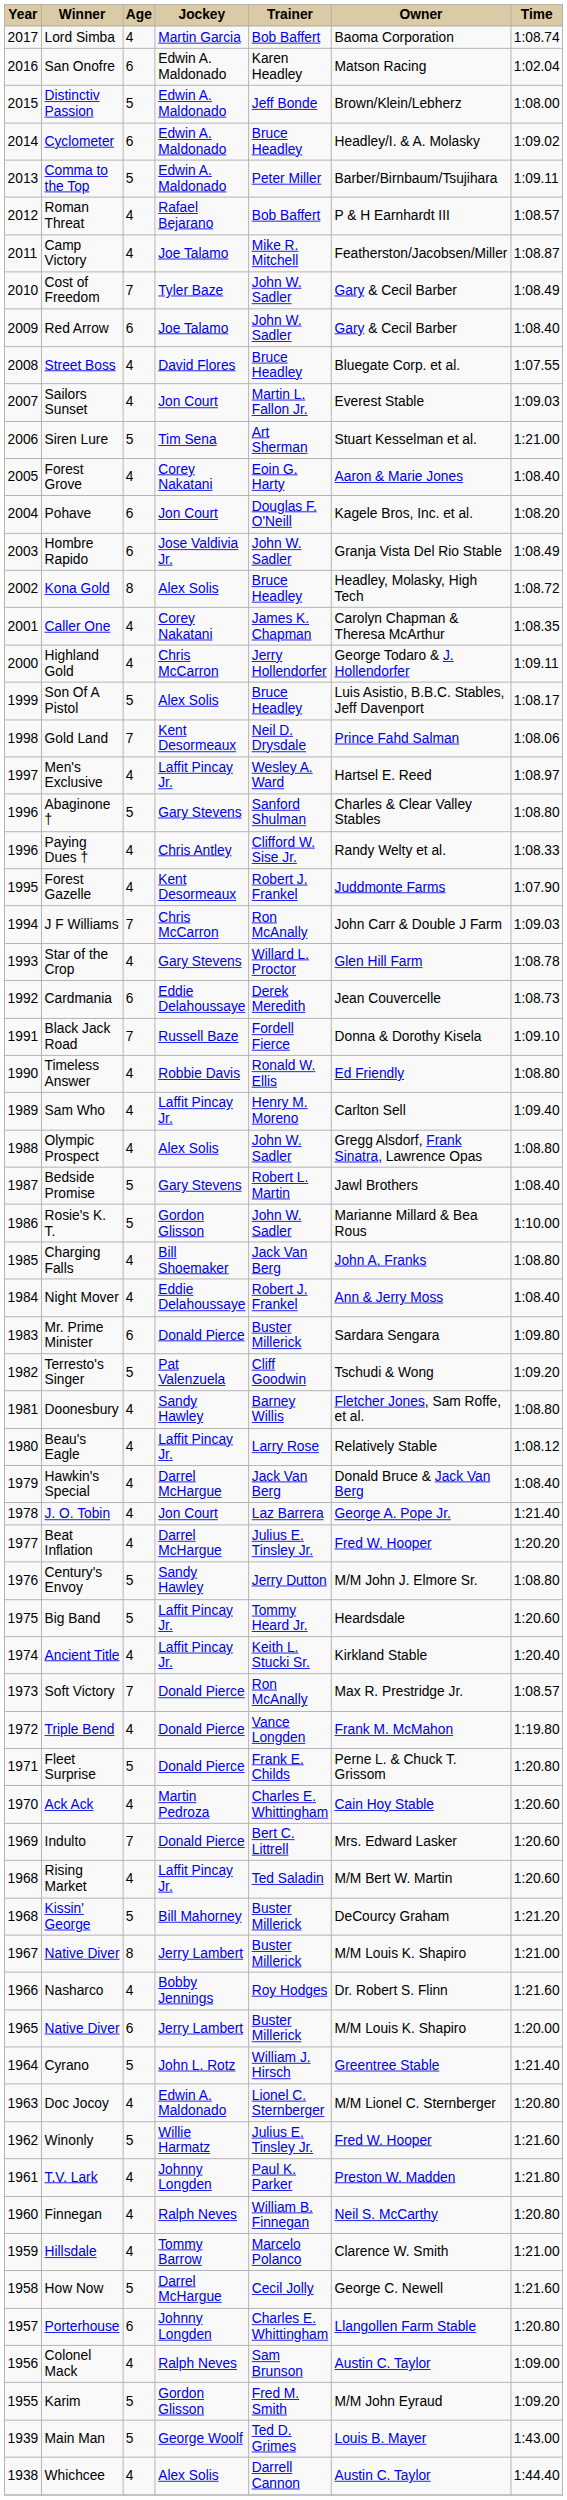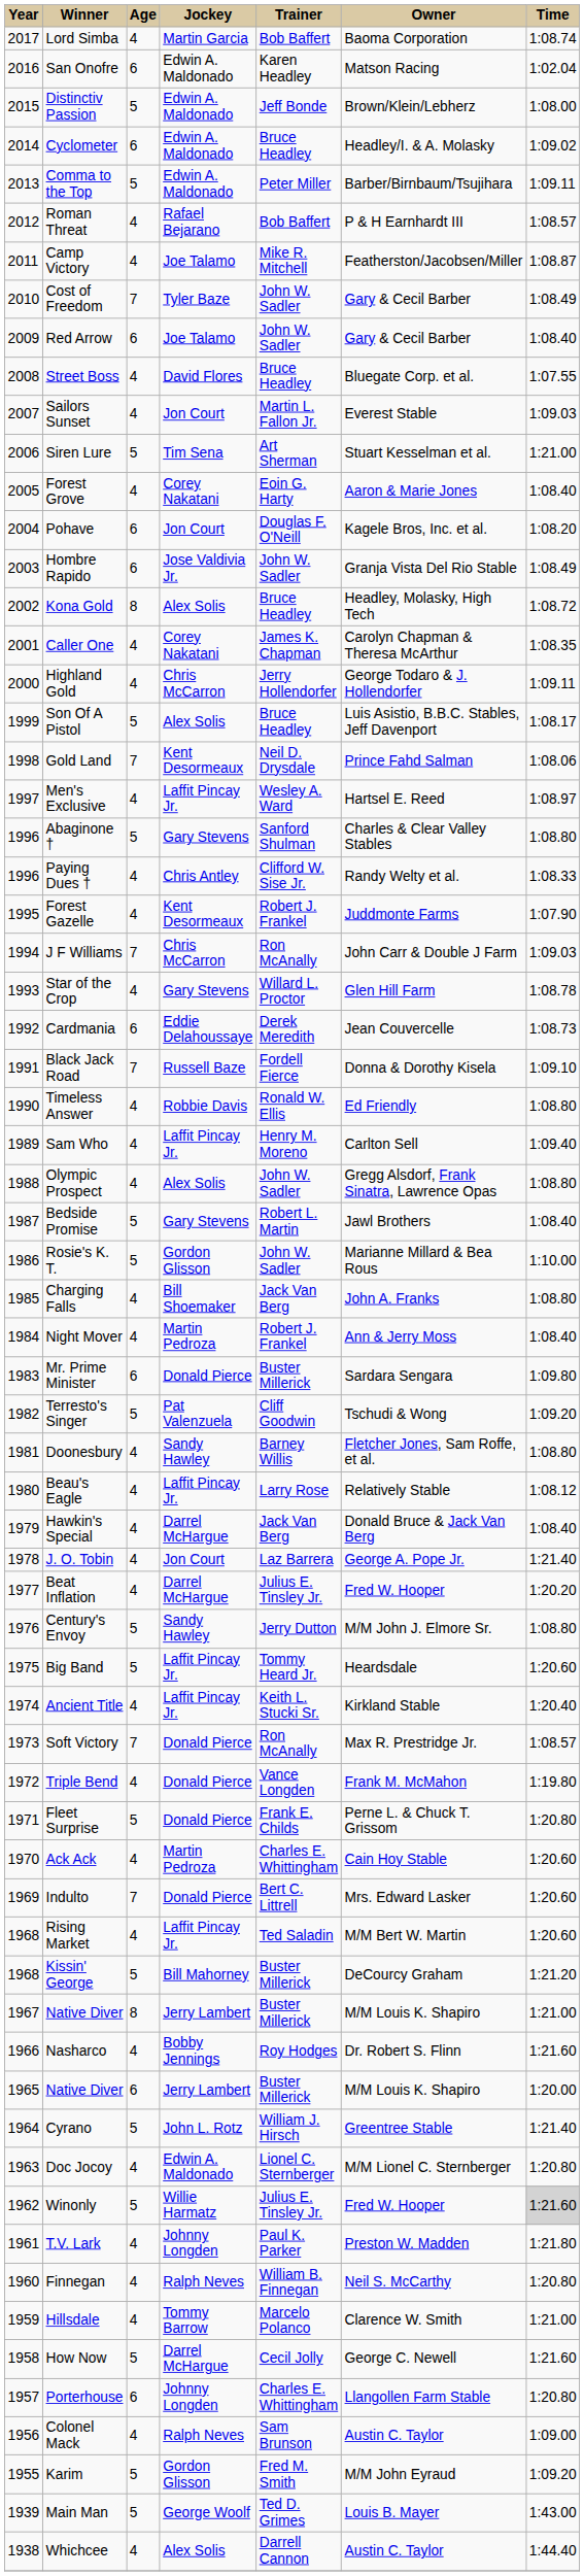Night Mover | Jockey: Eddie Delahoussaye -> Martin Pedroza
Winonly | Time: no background -> lightgrey background
